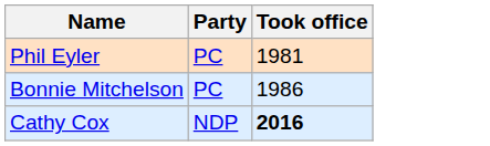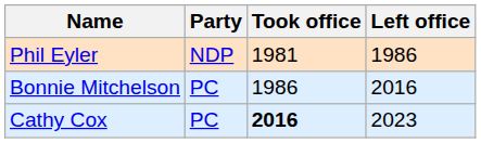+ column: Left office | 1986 | 2016 | 2023
Phil Eyler | Party: PC -> NDP
Cathy Cox | Party: NDP -> PC
